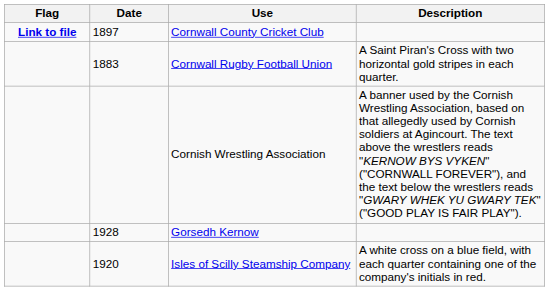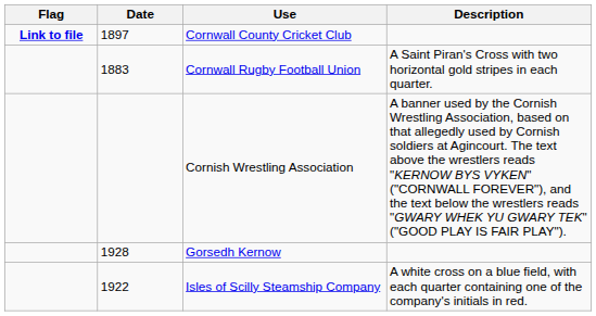Isles of Scilly Steamship Company | Date: 1920 -> 1922
